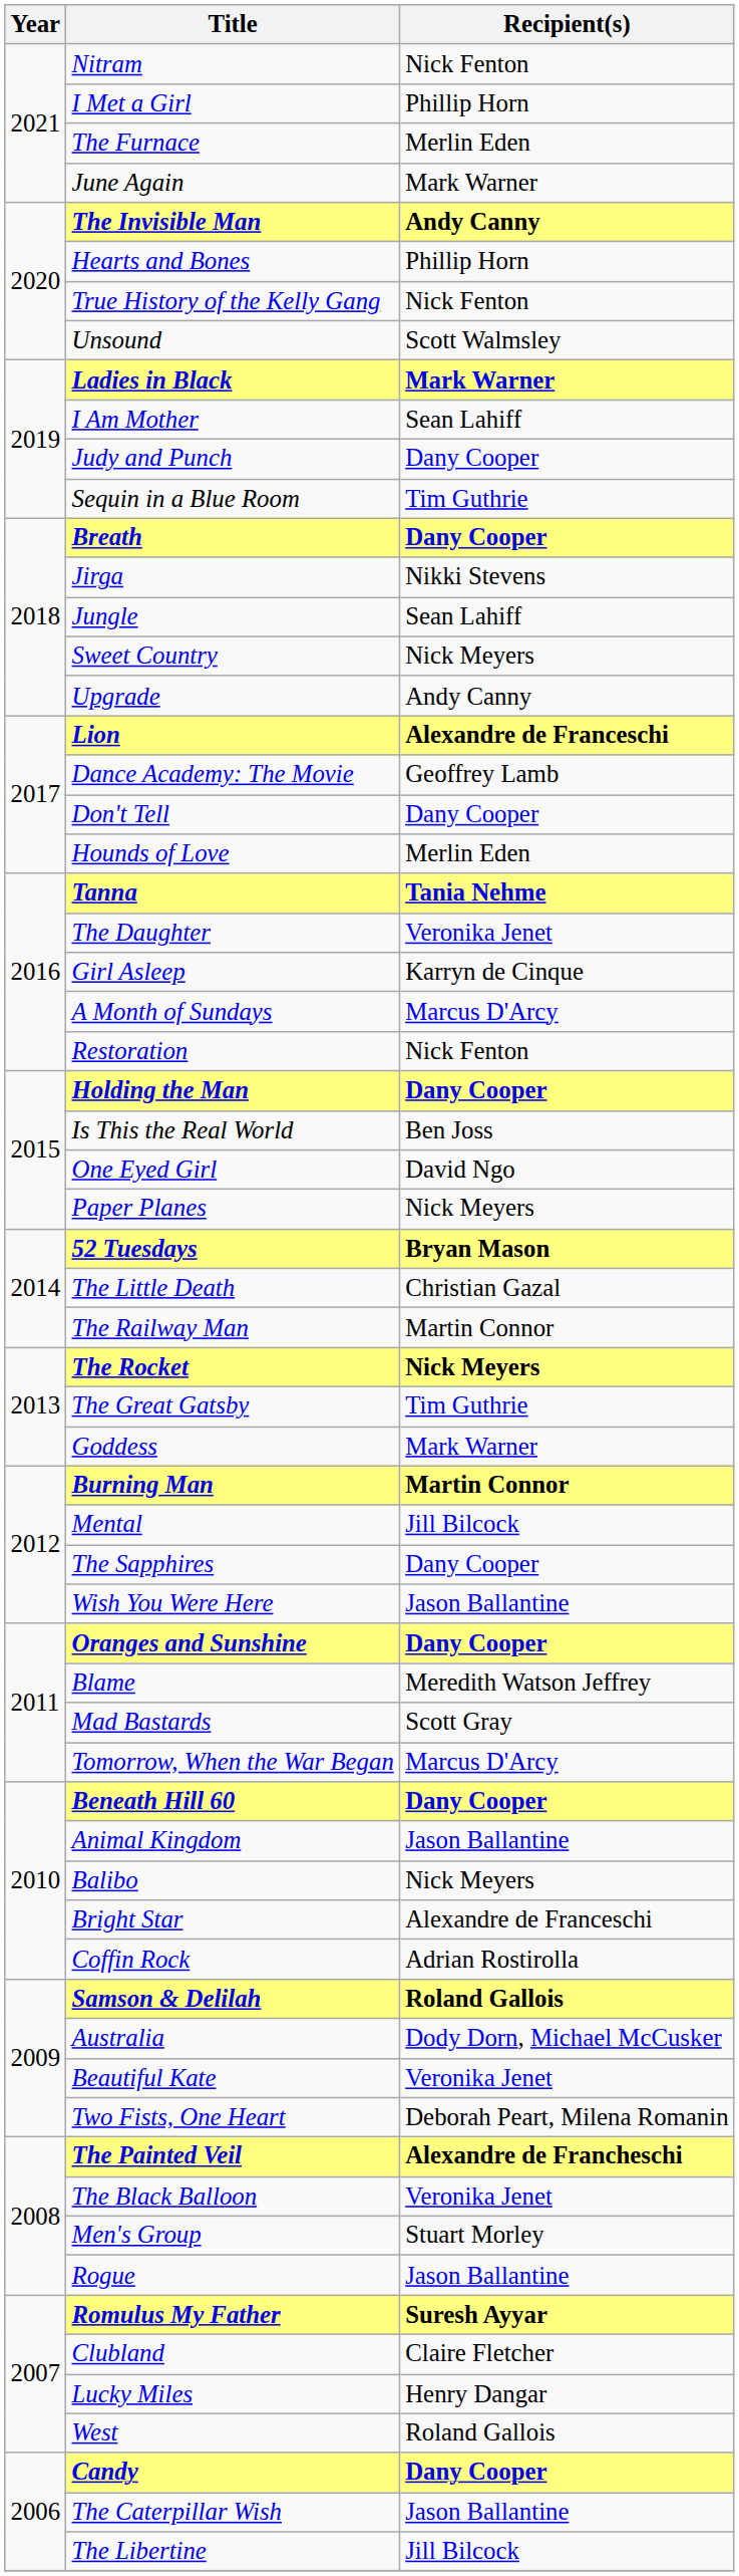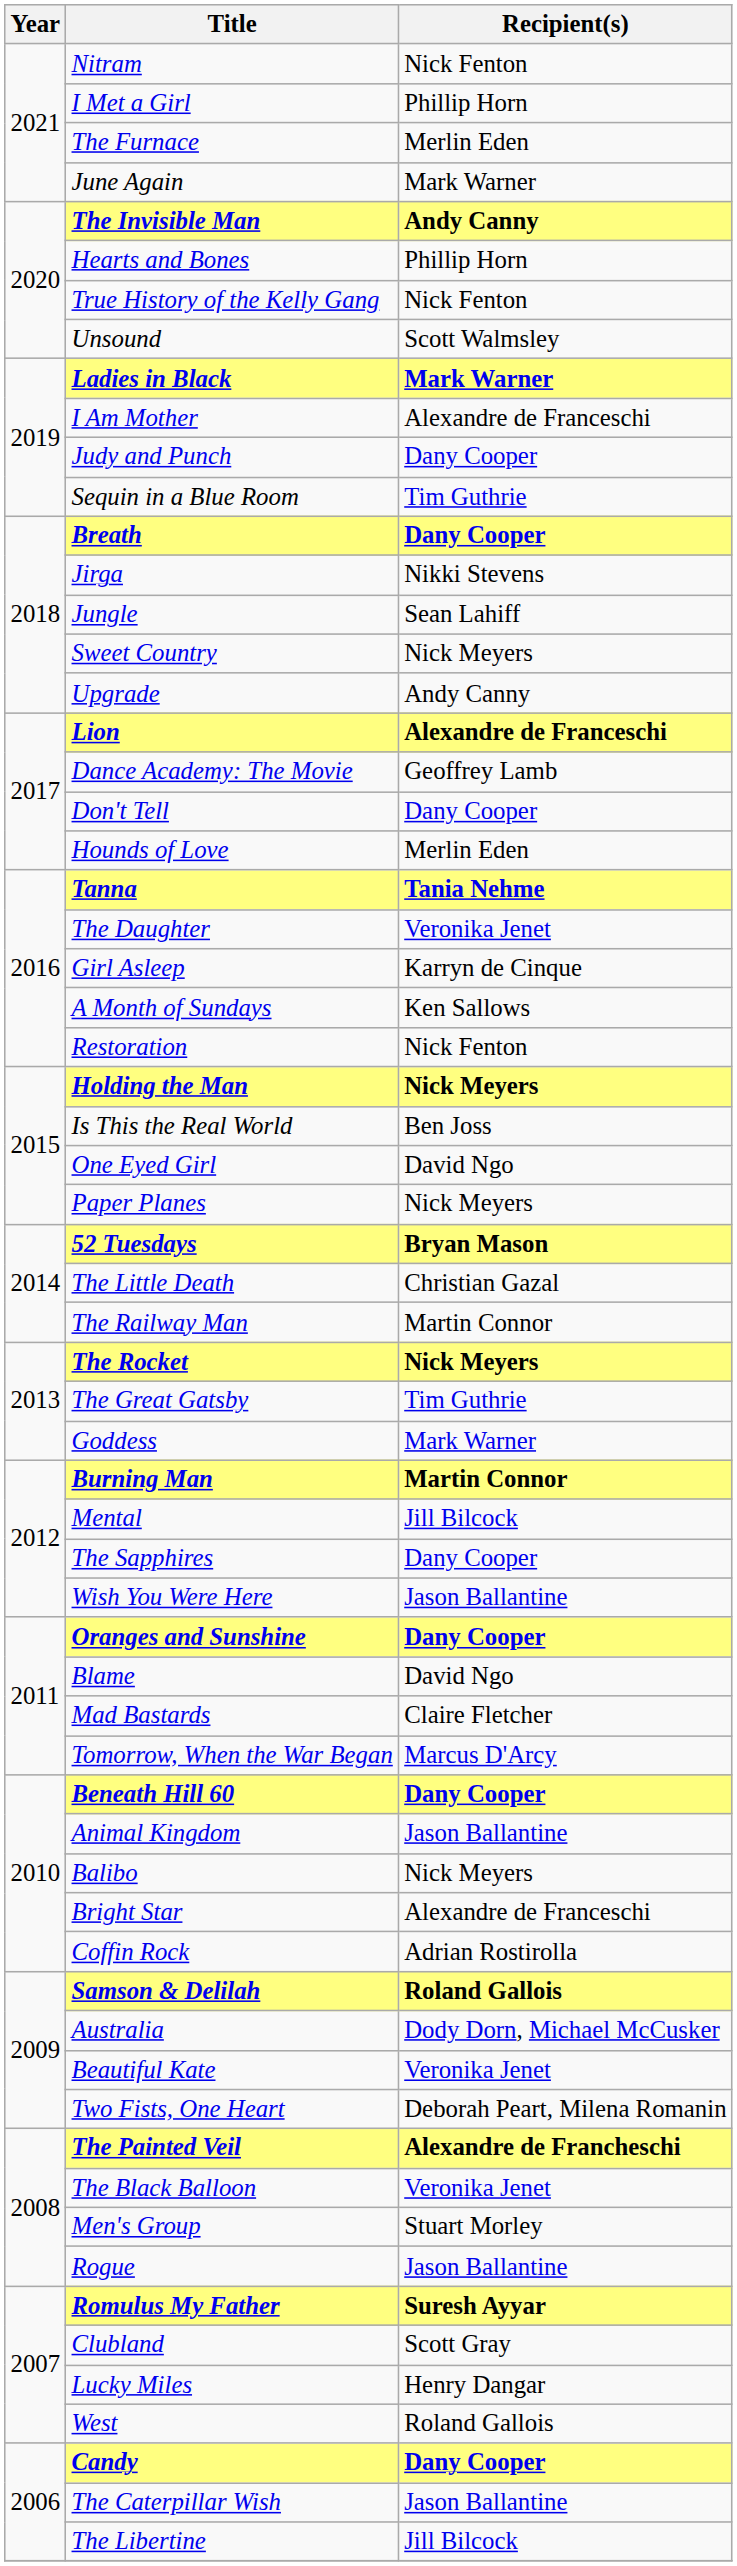I Am Mother | Recipient(s): Sean Lahiff -> Alexandre de Franceschi
A Month of Sundays | Recipient(s): Marcus D'Arcy -> Ken Sallows
Holding the Man | Recipient(s): Dany Cooper -> Nick Meyers
Blame | Recipient(s): Meredith Watson Jeffrey -> David Ngo
Mad Bastards | Recipient(s): Scott Gray -> Claire Fletcher
Clubland | Recipient(s): Claire Fletcher -> Scott Gray
